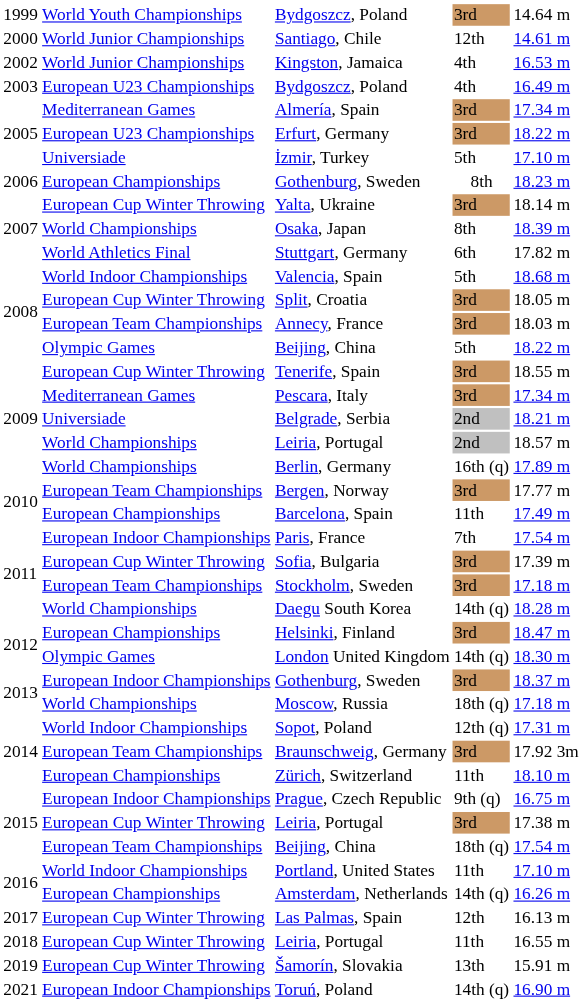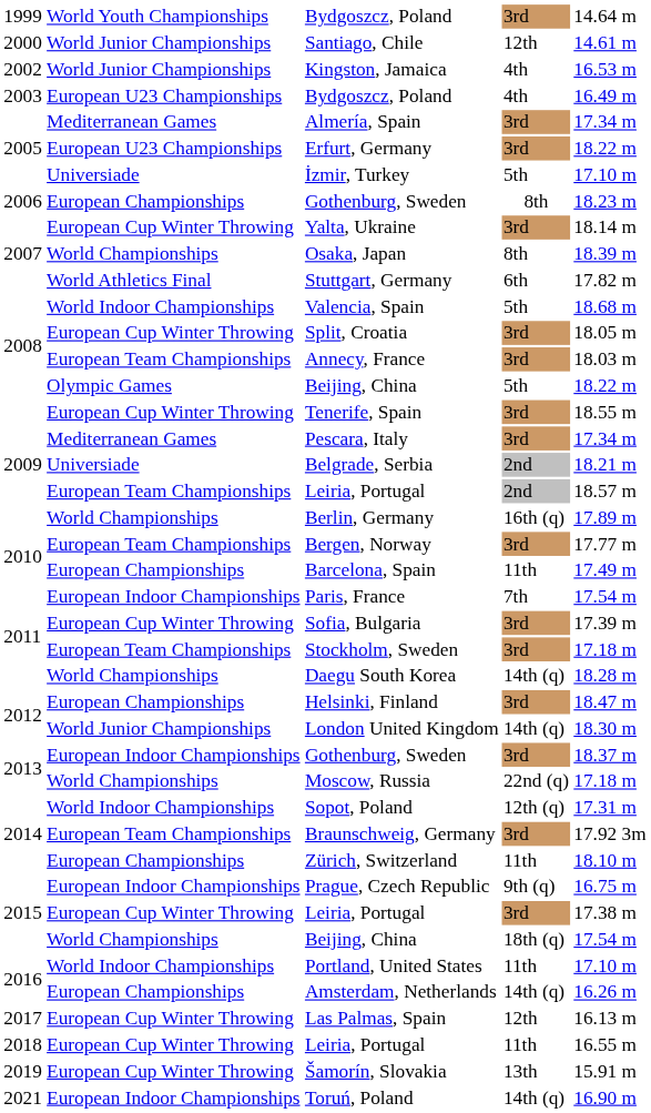2009 / Leiria, Portugal | column 2: World Championships -> European Team Championships
London United Kingdom | column 2: Olympic Games -> World Junior Championships
Moscow, Russia | column 4: 18th (q) -> 22nd (q)
2015 / Beijing, China | column 2: European Team Championships -> World Championships
